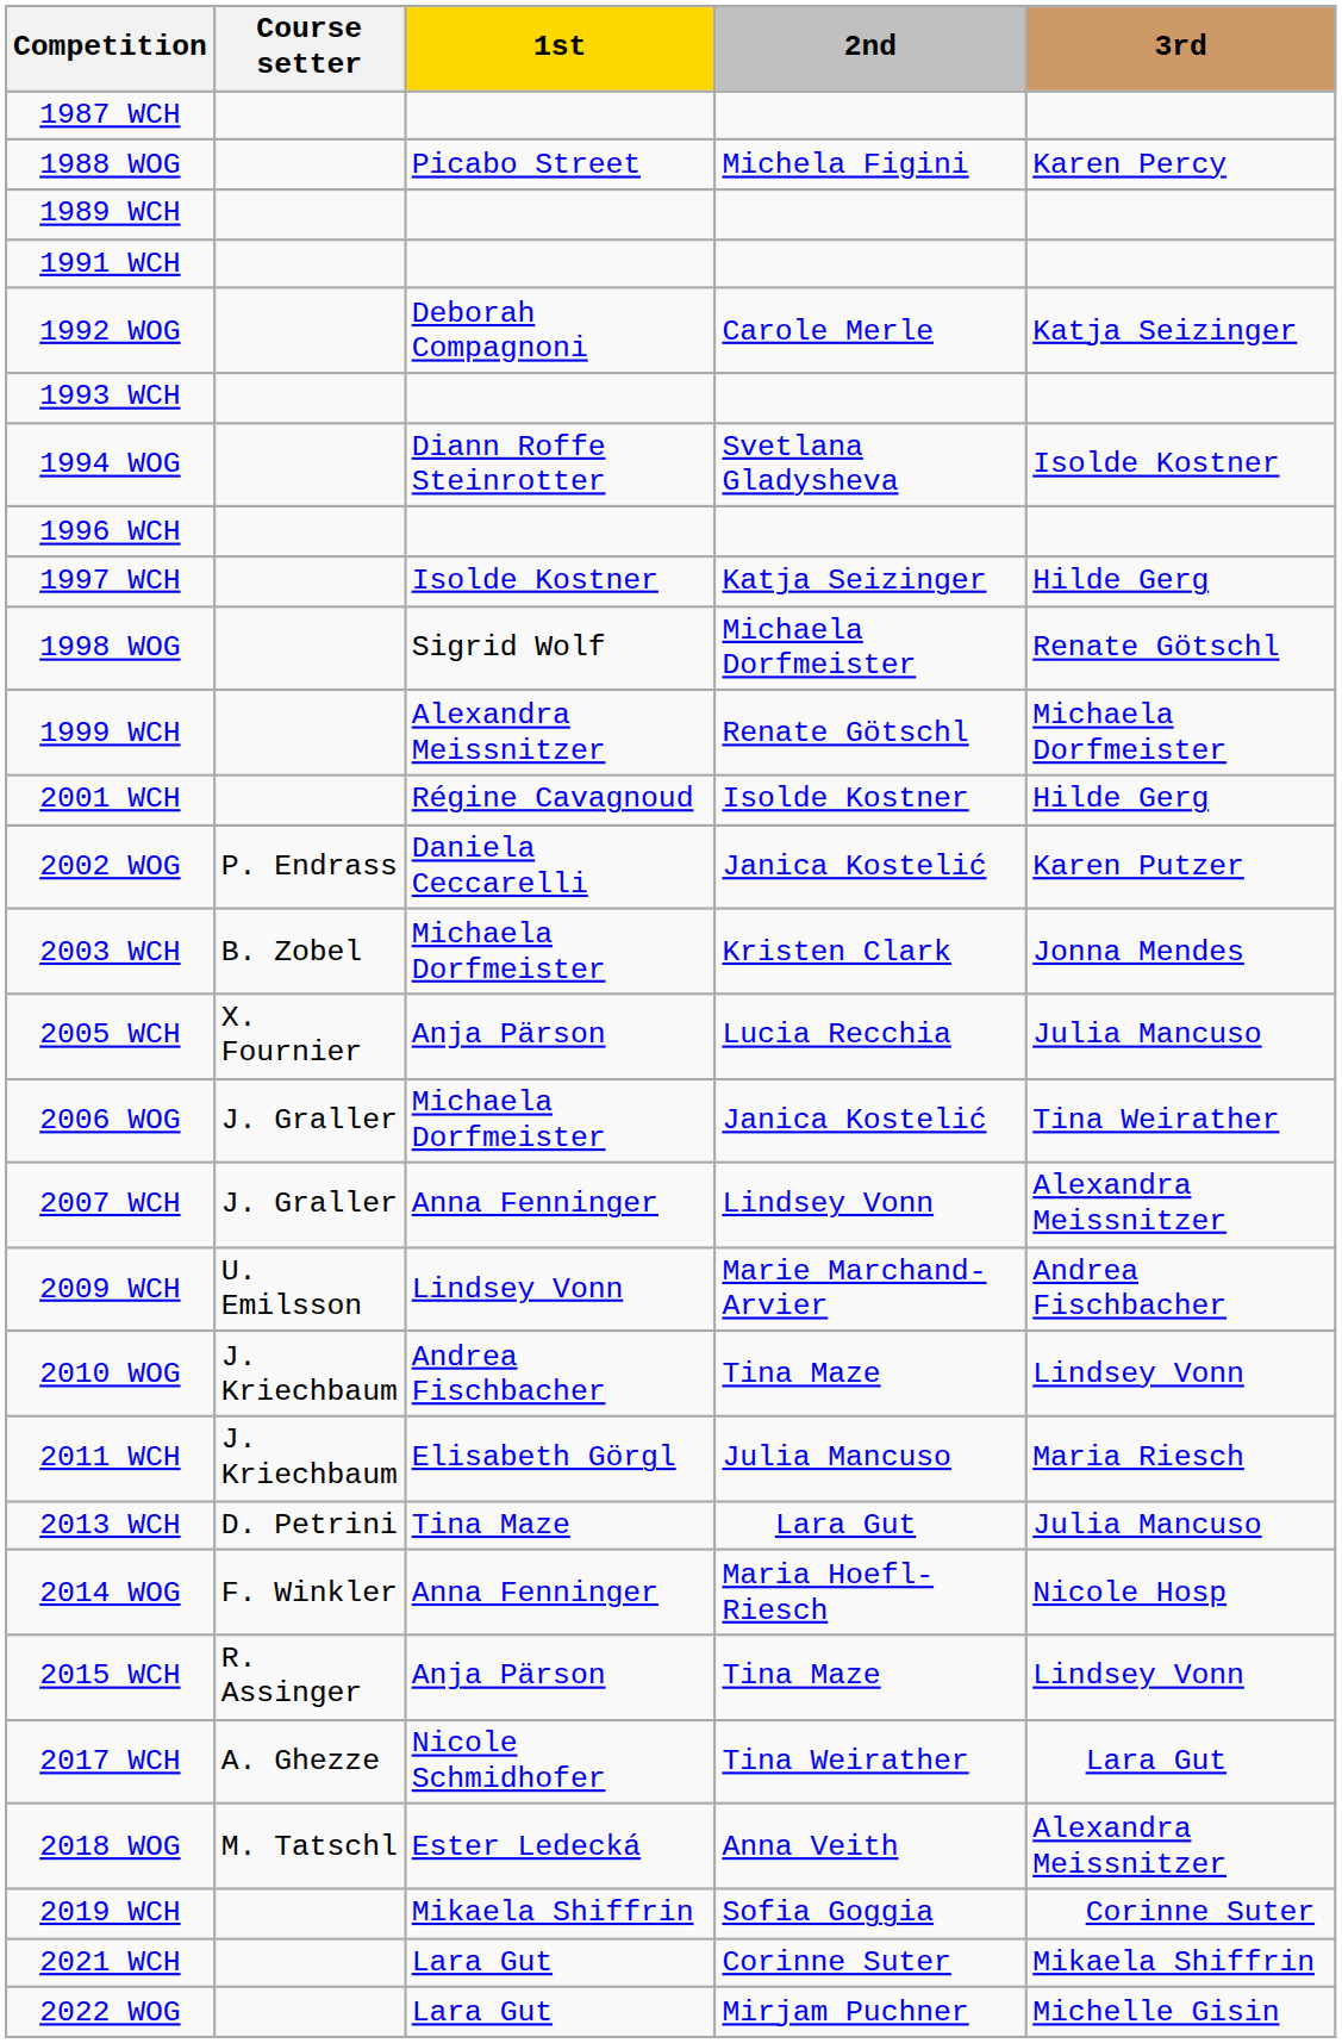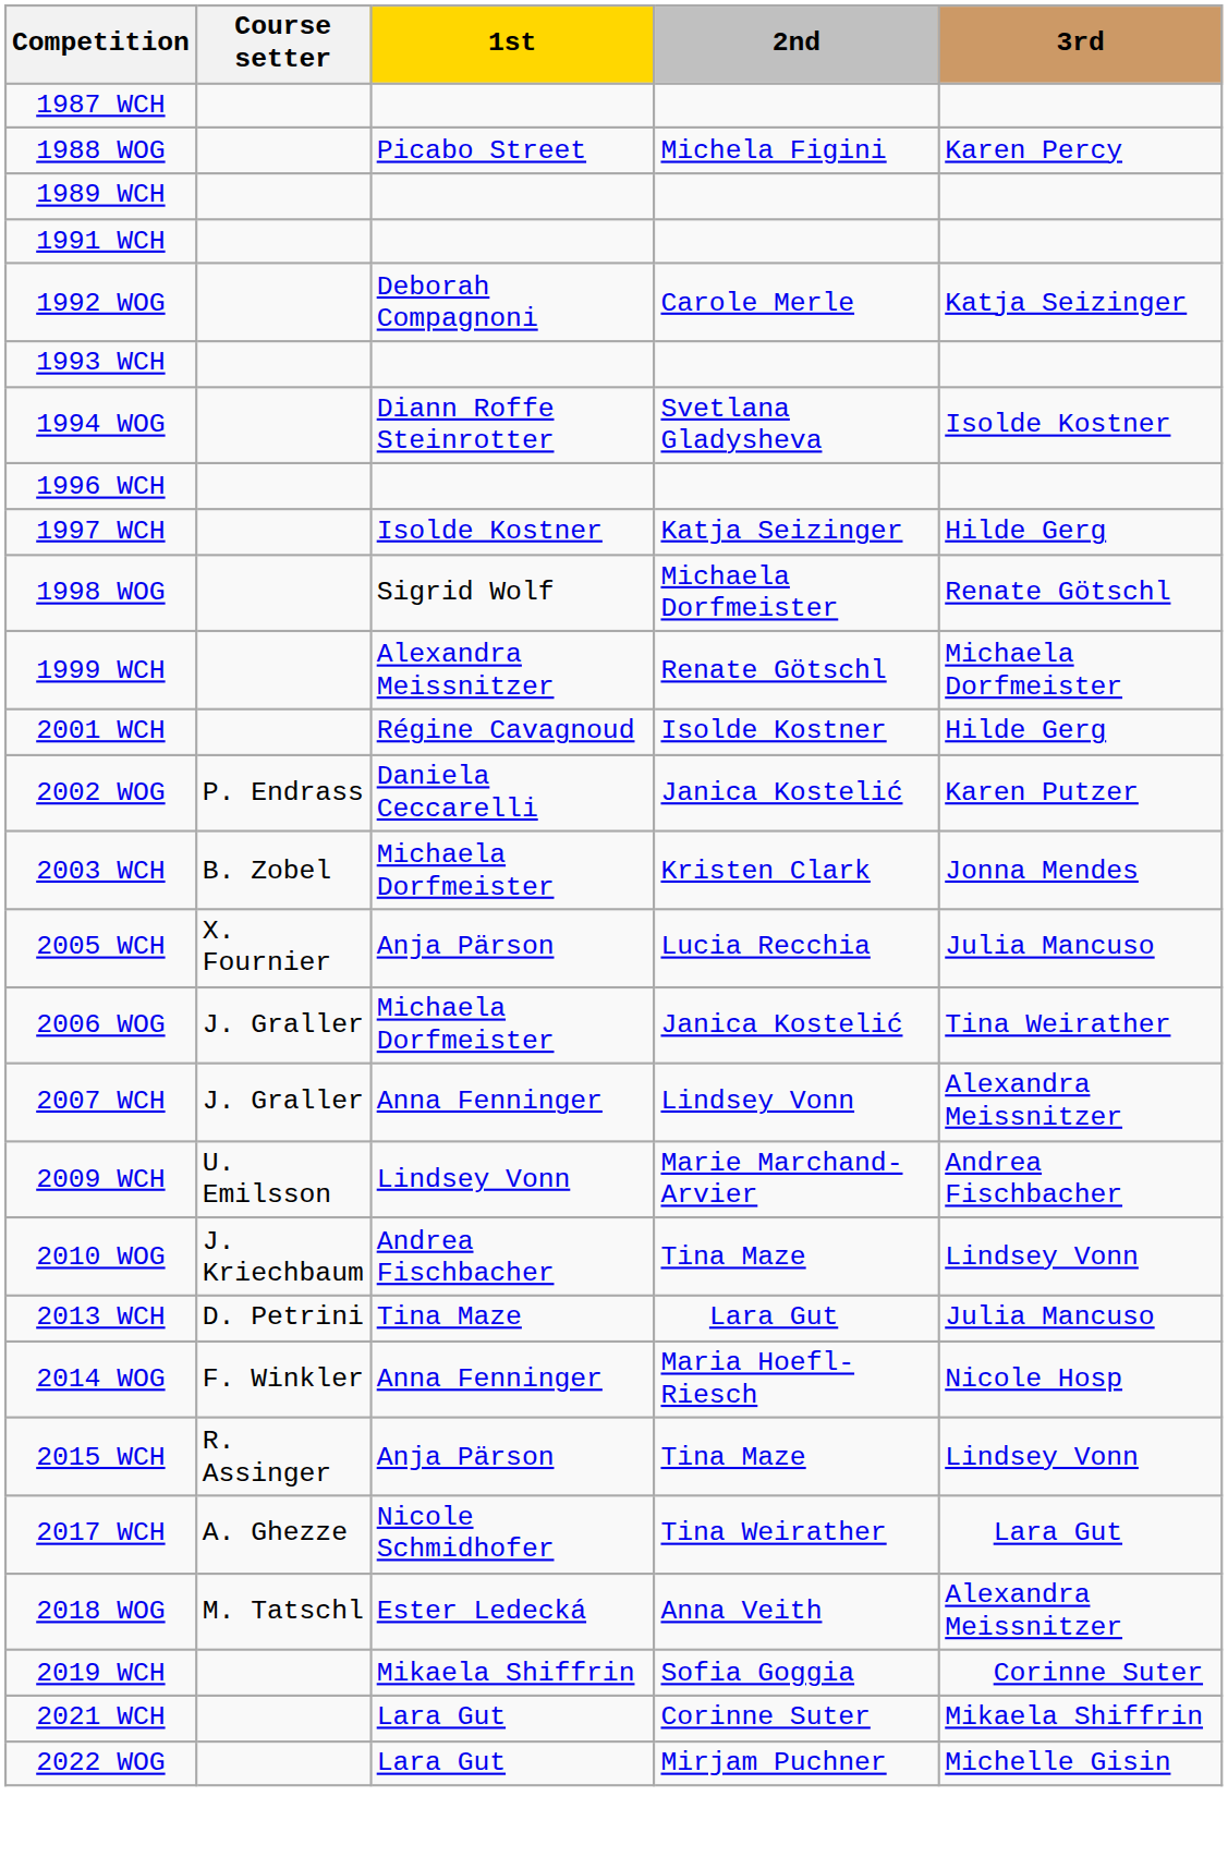- row: 2011 WCH | J. Kriechbaum | Elisabeth Görgl | Julia Mancuso | Maria Riesch
